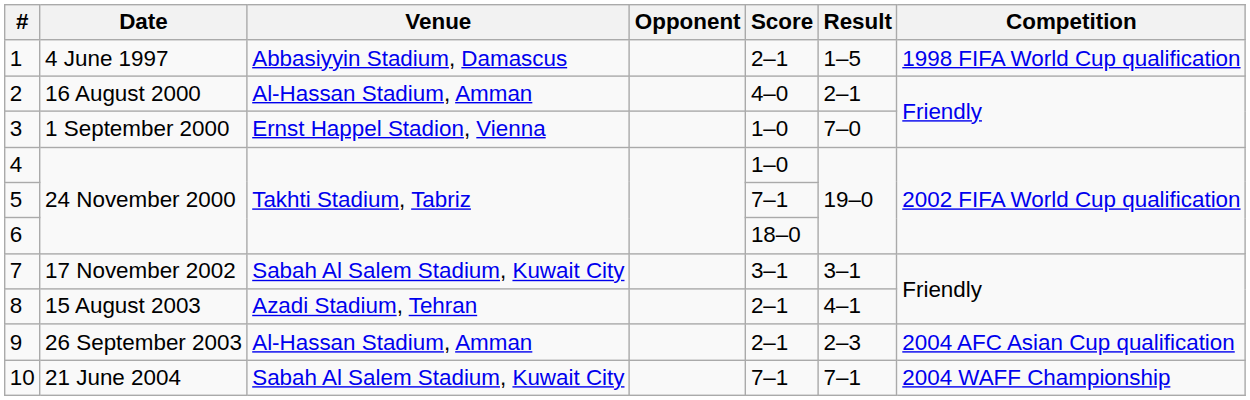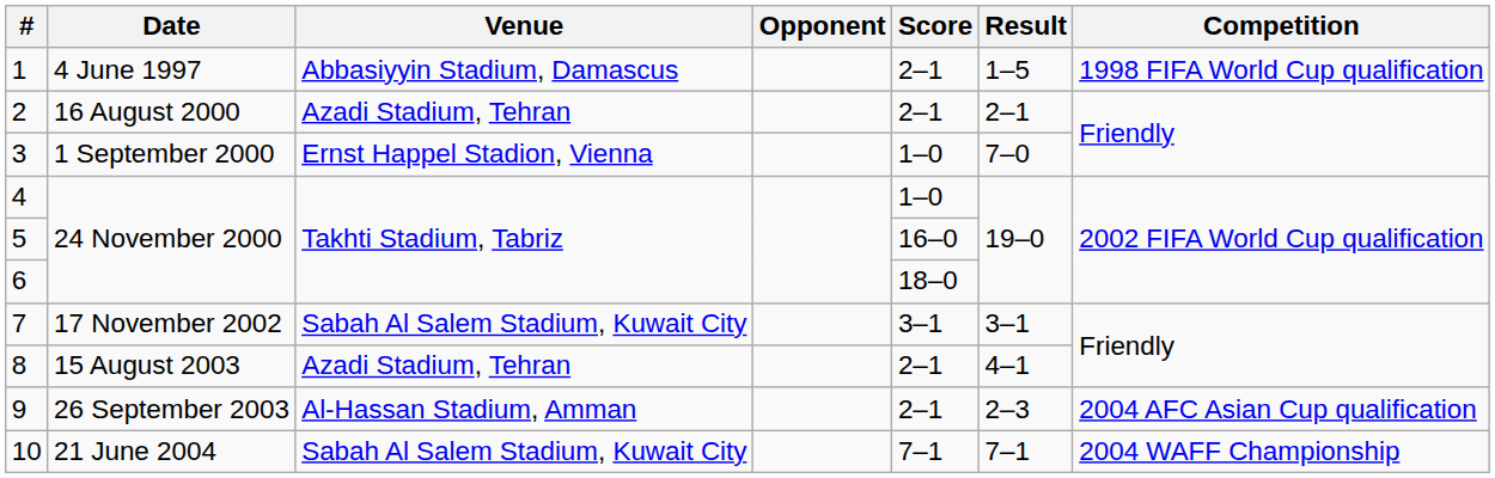2 | Venue: Al-Hassan Stadium, Amman -> Azadi Stadium, Tehran
2 | Score: 4–0 -> 2–1
5 | Score: 7–1 -> 16–0
